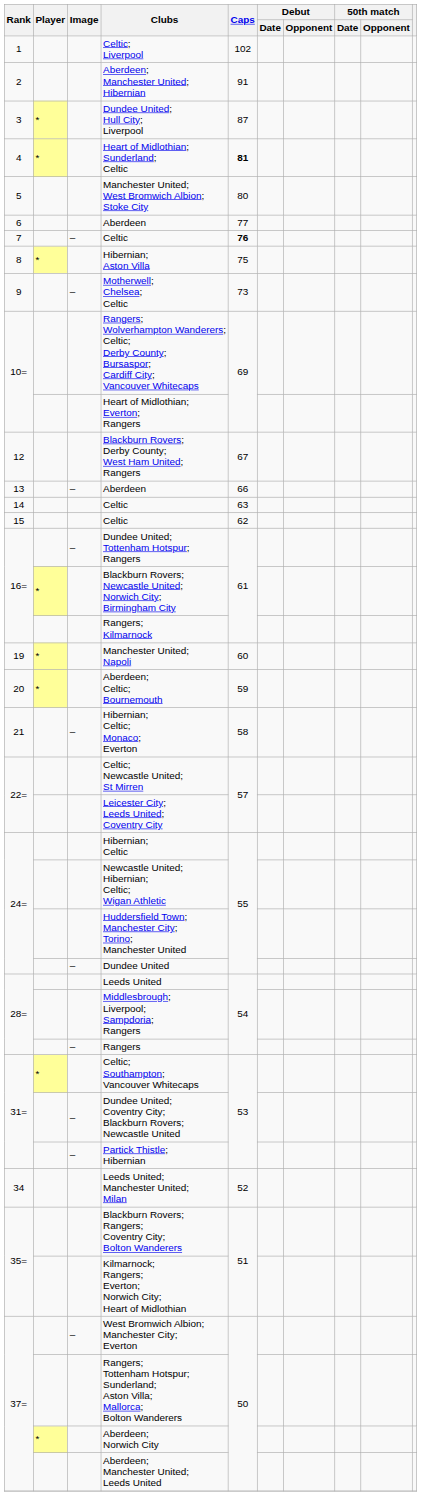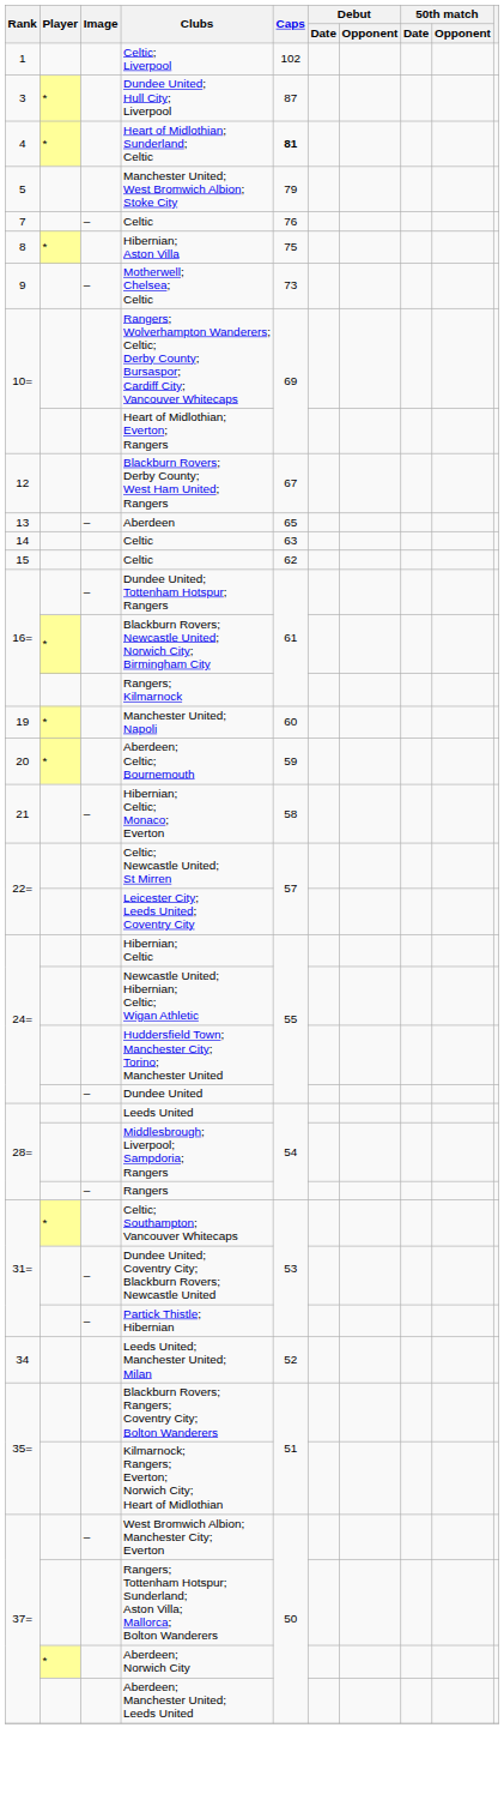- row: 2 | Aberdeen; Manchester United; Hibernian | 91
Manchester United; West Bromwich Albion; Stoke City | Caps: 80 -> 79
- row: 6 | Aberdeen | 77
7 / Celtic | Caps: bold -> normal
13 / Aberdeen | Caps: 66 -> 65
